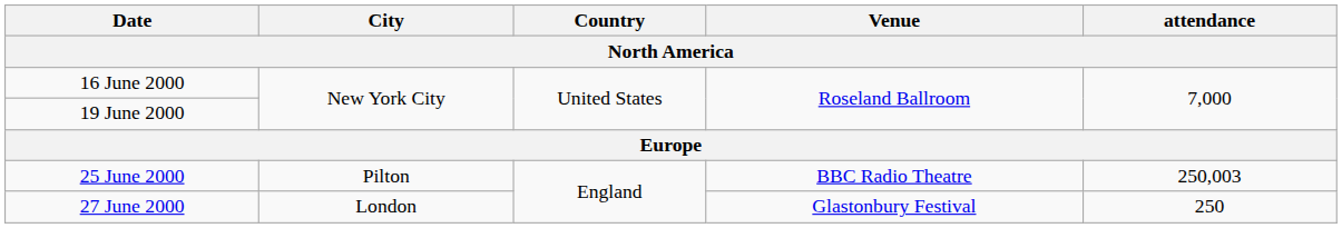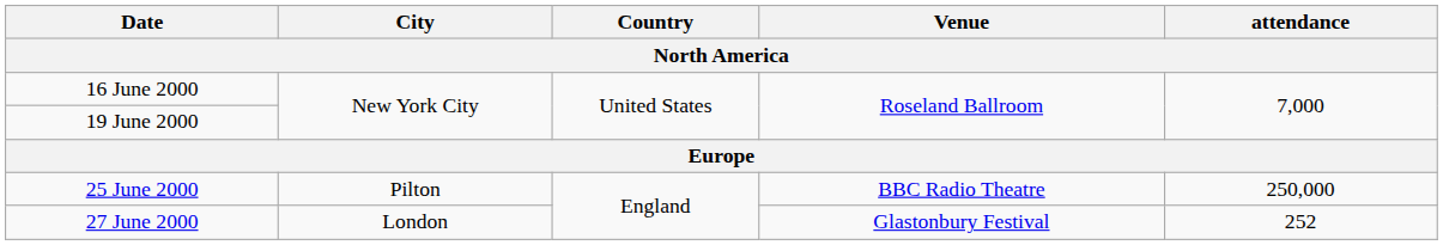25 June 2000 | attendance: 250,003 -> 250,000
27 June 2000 | attendance: 250 -> 252
